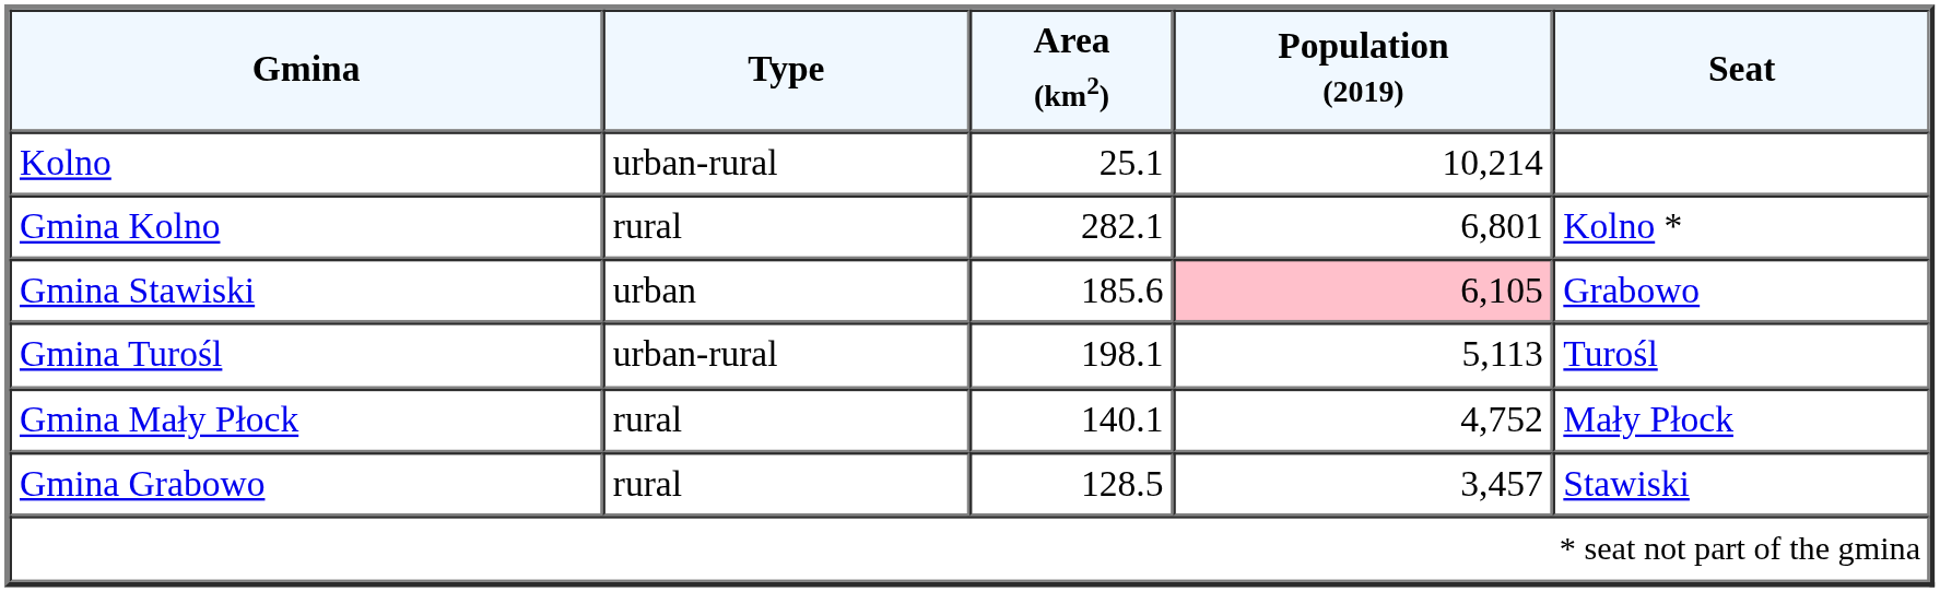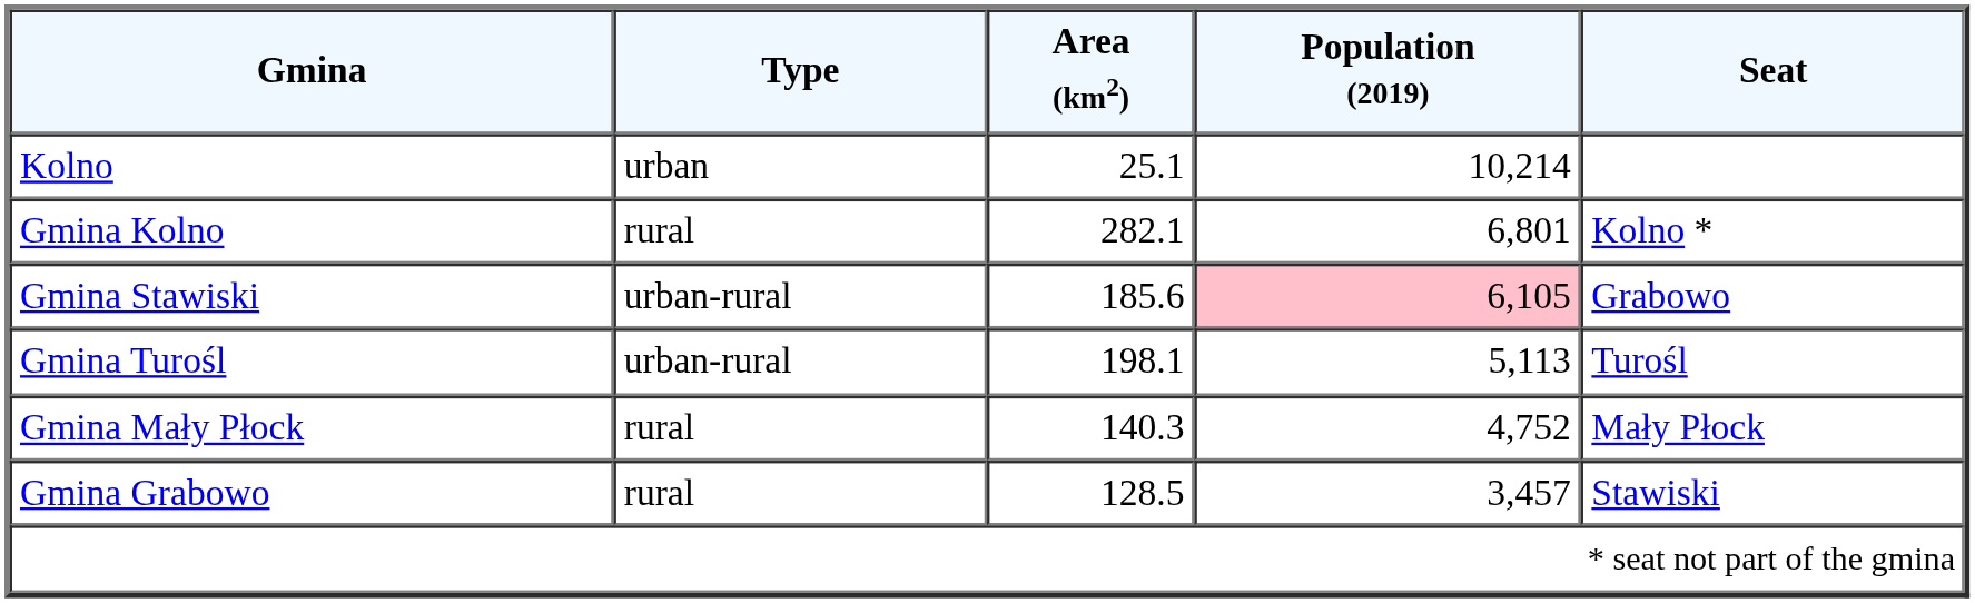Kolno | Type: urban-rural -> urban
Gmina Stawiski | Type: urban -> urban-rural
Gmina Mały Płock | Area (km2): 140.1 -> 140.3
